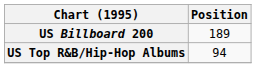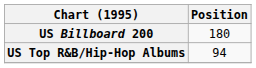US Billboard 200 | Position: 189 -> 180
